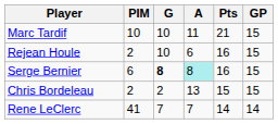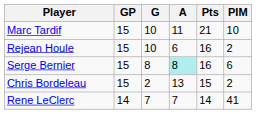columns swapped: GP <-> PIM
Serge Bernier | G: bold -> normal
